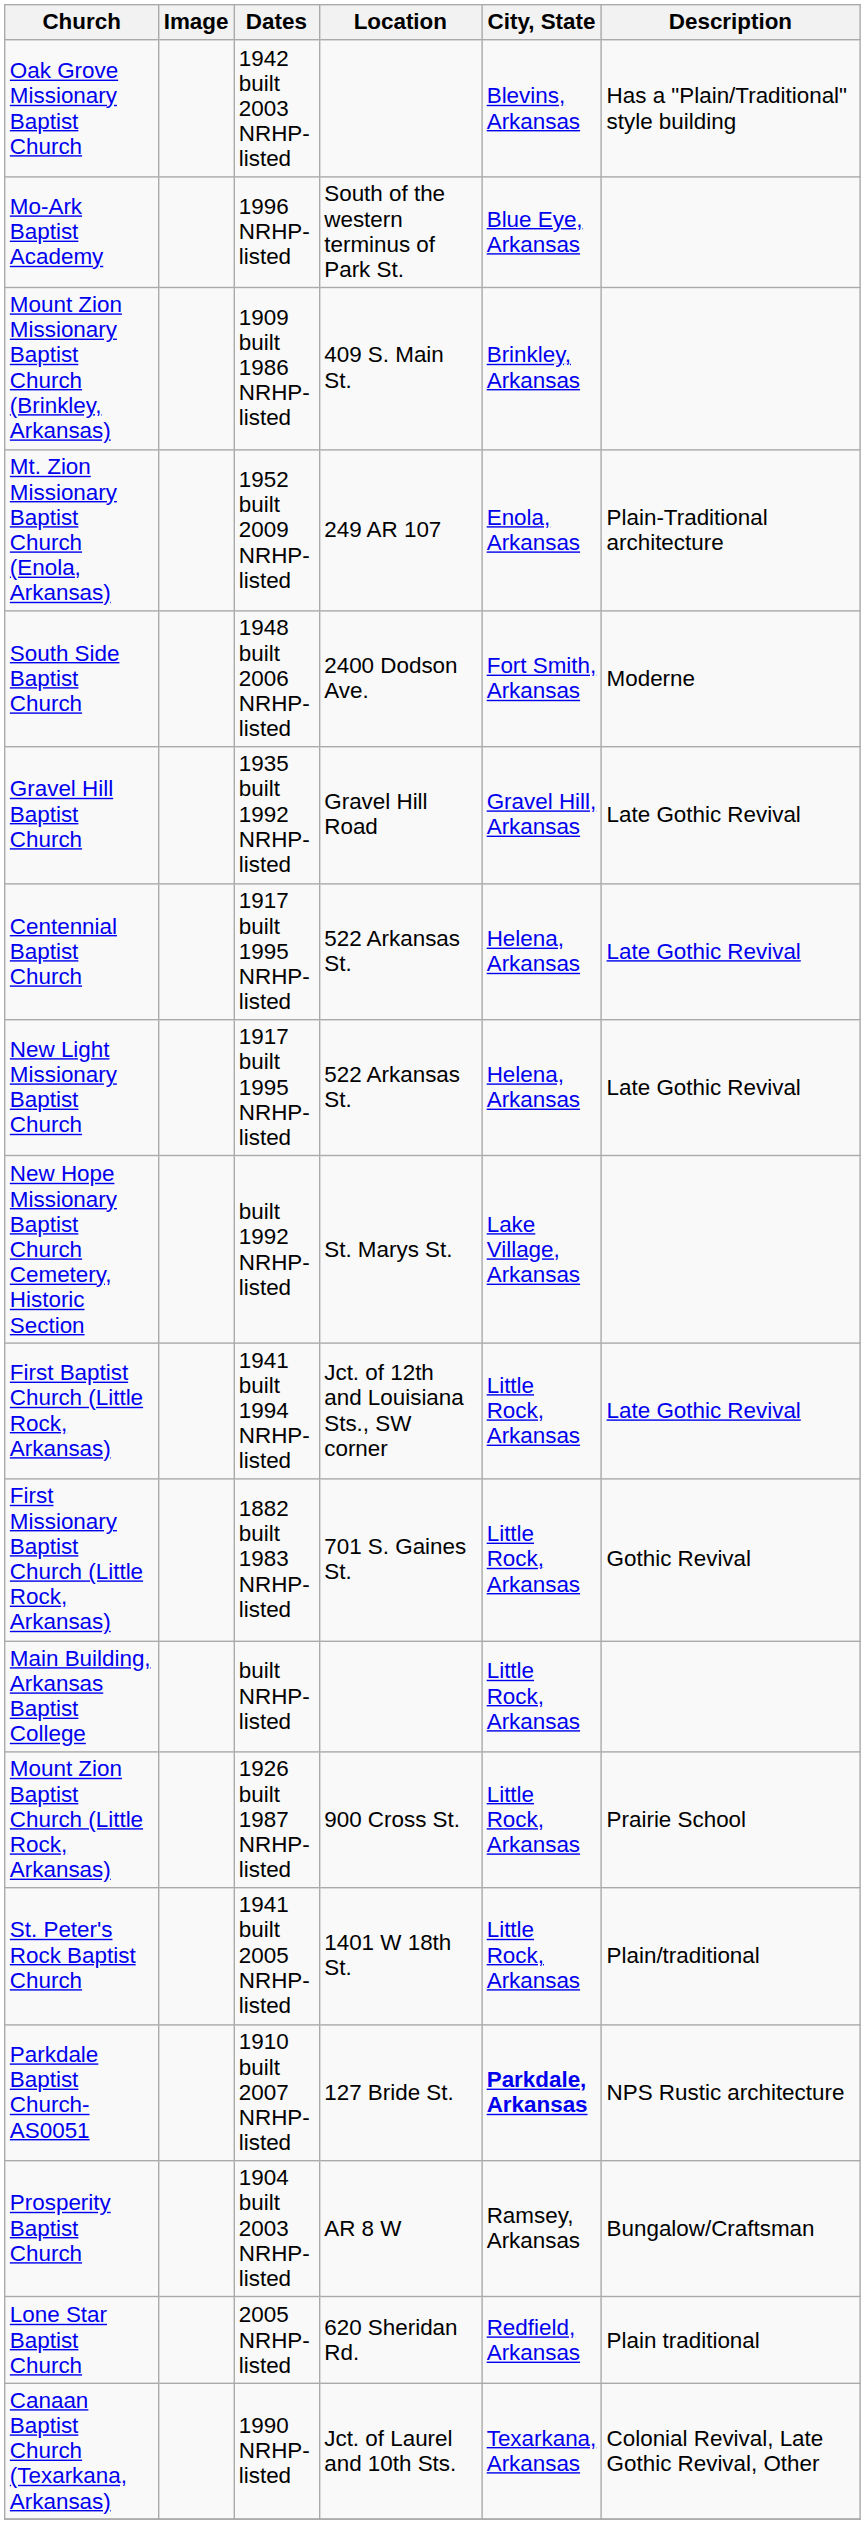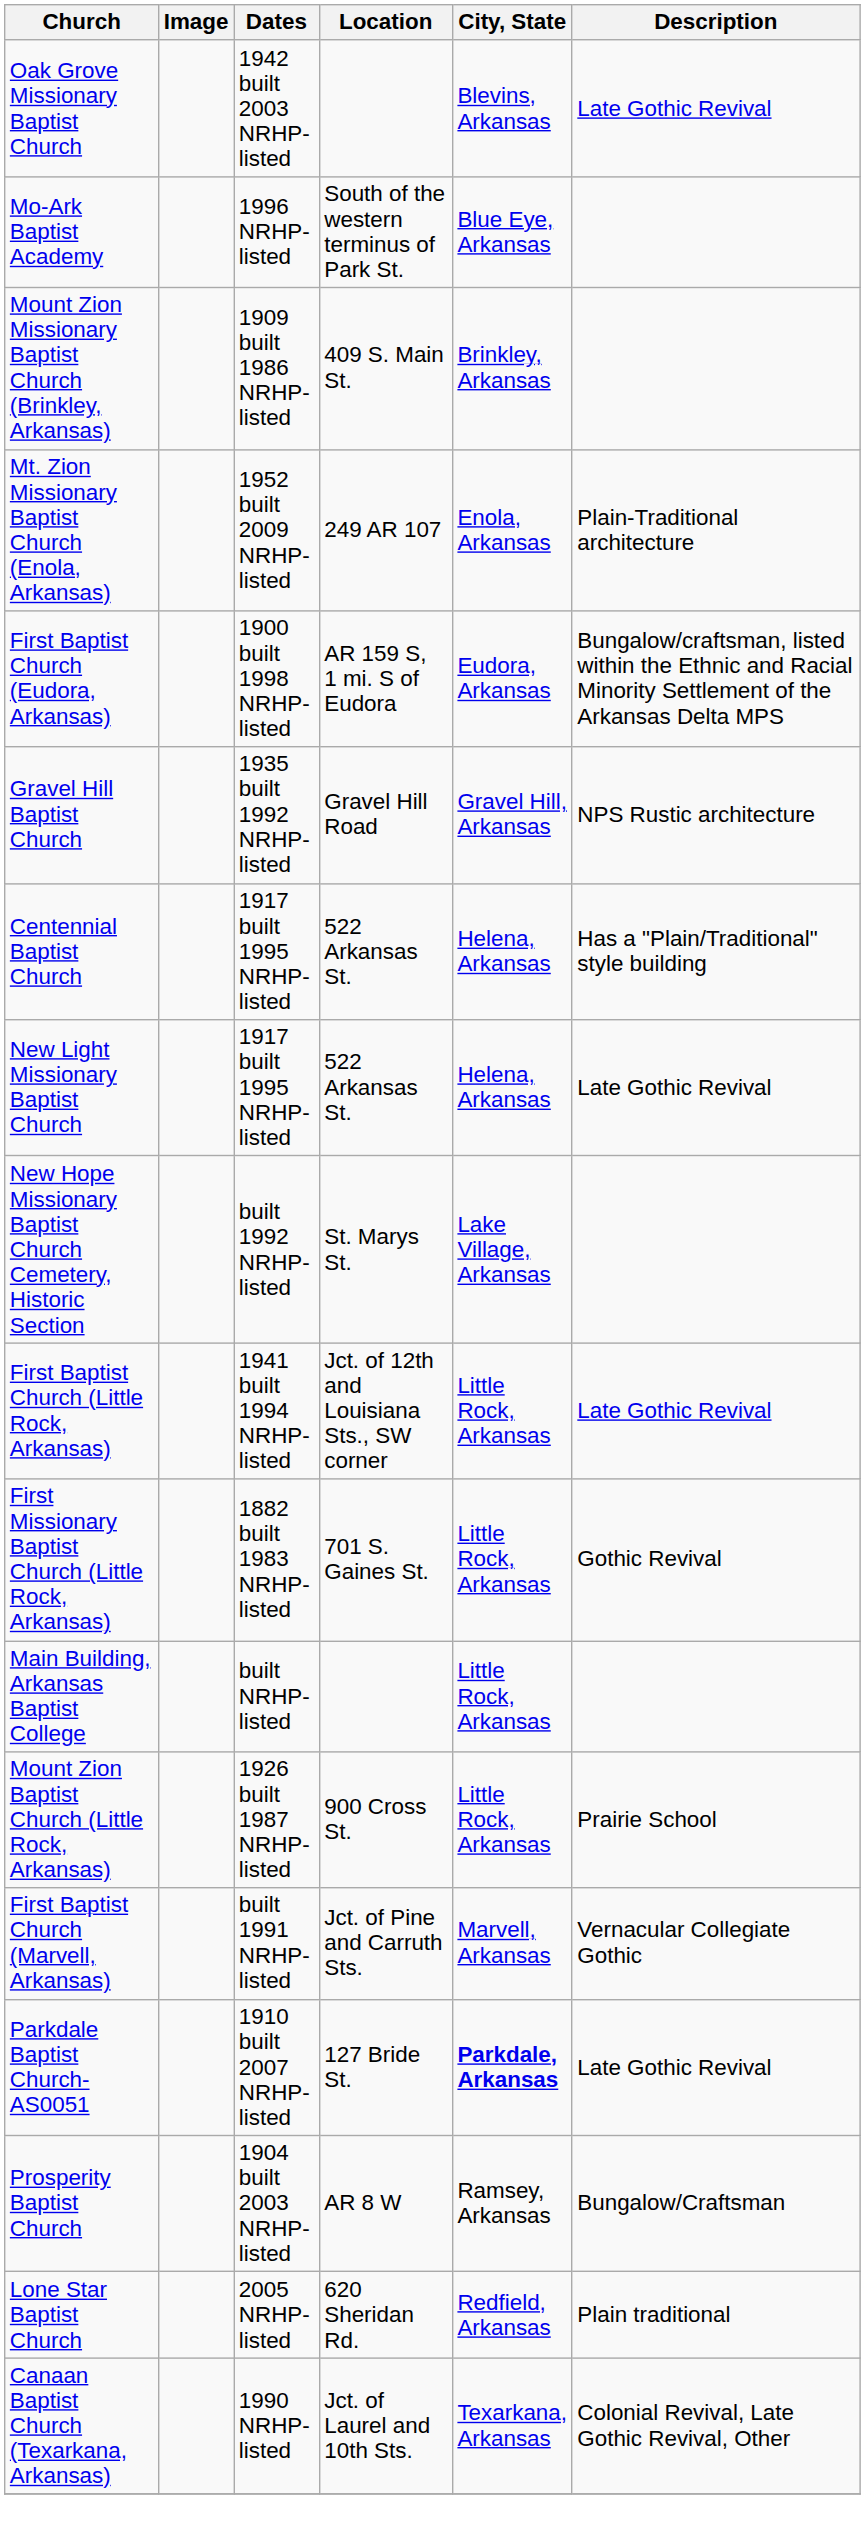Oak Grove Missionary Baptist Church | Description: Has a "Plain/Traditional" style building -> Late Gothic Revival
+ row: First Baptist Church (Eudora, Arkansas) | 1900 built 1998 NRHP-listed | AR 159 S, 1 mi. S of Eudora | Eudora, Arkansas | Bungalow/craftsman, listed within the Ethnic and Racial Minority Settlement of the Arkansas Delta MPS
- row: South Side Baptist Church | 1948 built 2006 NRHP-listed | 2400 Dodson Ave. | Fort Smith, Arkansas | Moderne
Gravel Hill Baptist Church | Description: Late Gothic Revival -> NPS Rustic architecture
Centennial Baptist Church | Description: Late Gothic Revival -> Has a "Plain/Traditional" style building
- row: St. Peter's Rock Baptist Church | 1941 built 2005 NRHP-listed | 1401 W 18th St. | Little Rock, Arkansas | Plain/traditional
+ row: First Baptist Church (Marvell, Arkansas) | built 1991 NRHP-listed | Jct. of Pine and Carruth Sts. | Marvell, Arkansas | Vernacular Collegiate Gothic
Parkdale Baptist Church-AS0051 | Description: NPS Rustic architecture -> Late Gothic Revival
